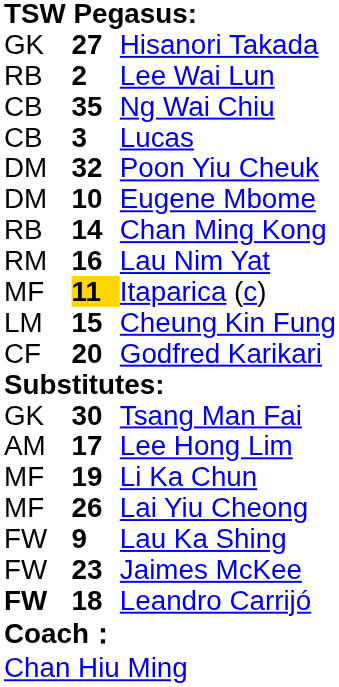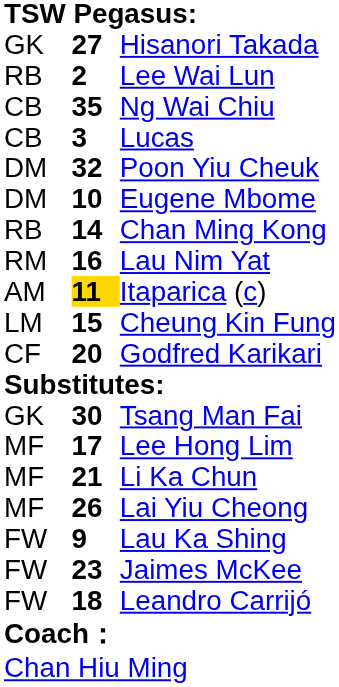Itaparica (c) | column 1: MF -> AM
Lee Hong Lim | column 1: AM -> MF
Li Ka Chun | column 2: 19 -> 21
Leandro Carrijó | column 1: bold -> normal
